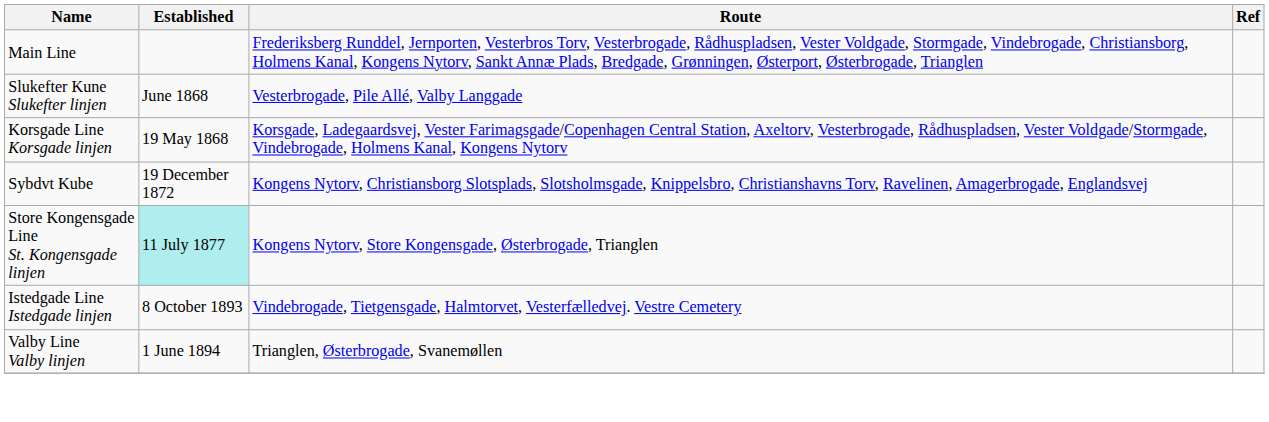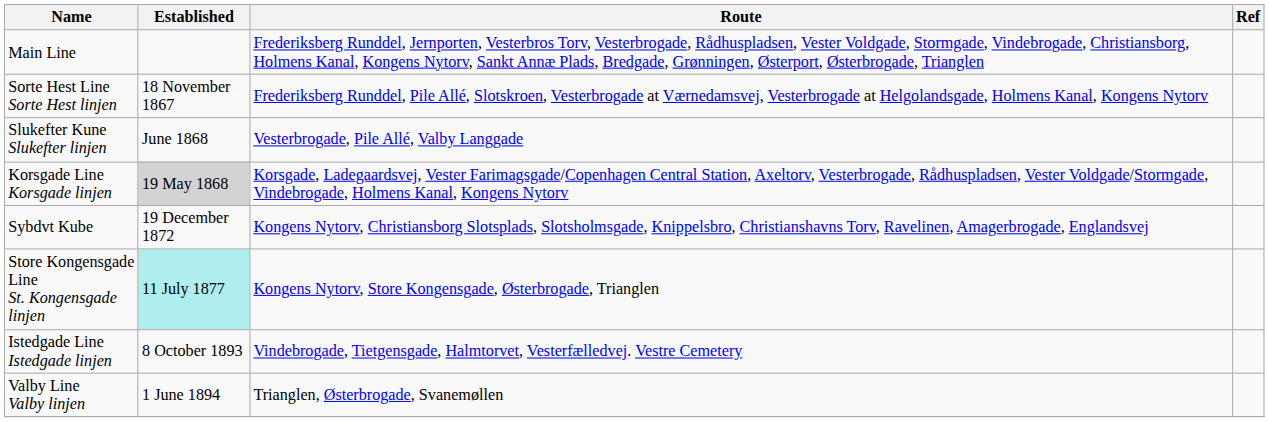+ row: Sorte Hest Line Sorte Hest linjen | 18 November 1867 | Frederiksberg Runddel, Pile Allé, Slotskroen, Vesterbrogade at Værnedamsvej, Vesterbrogade at Helgolandsgade, Holmens Kanal, Kongens Nytorv
Korsgade Line Korsgade linjen | Established: no background -> lightgrey background
